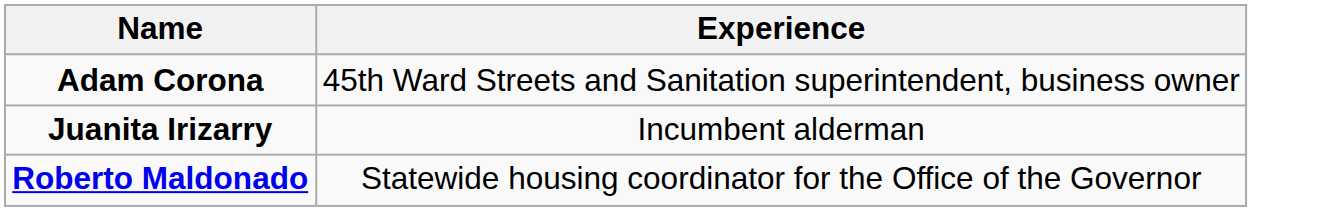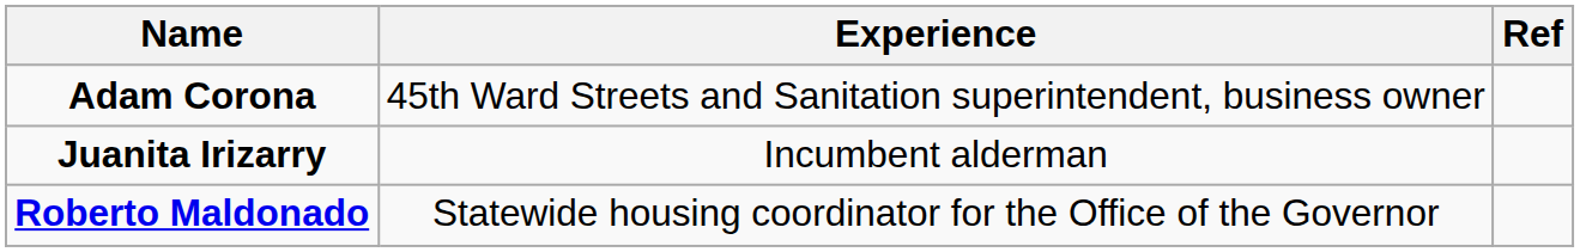+ column: Ref
